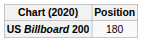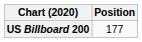US Billboard 200 | Position: 180 -> 177
